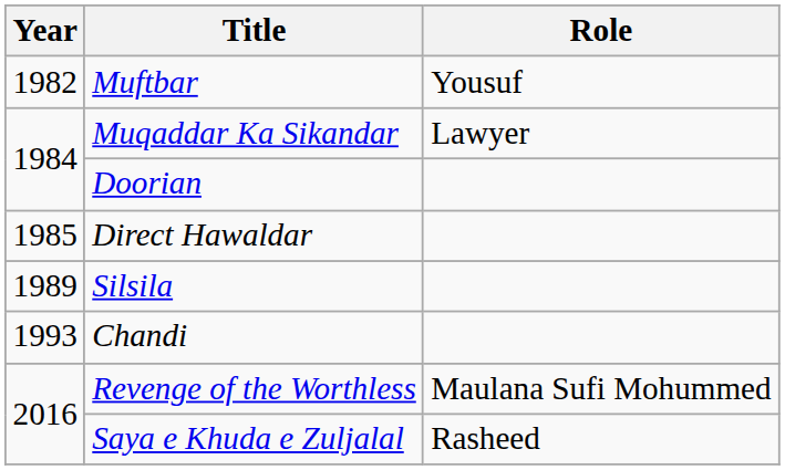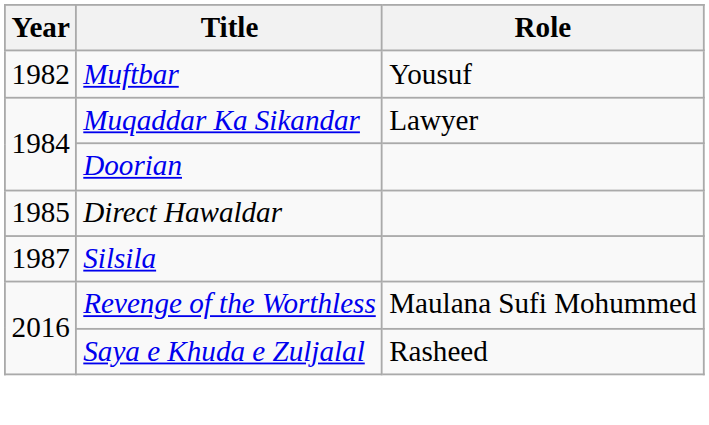Silsila | Year: 1989 -> 1987
- row: 1993 | Chandi
